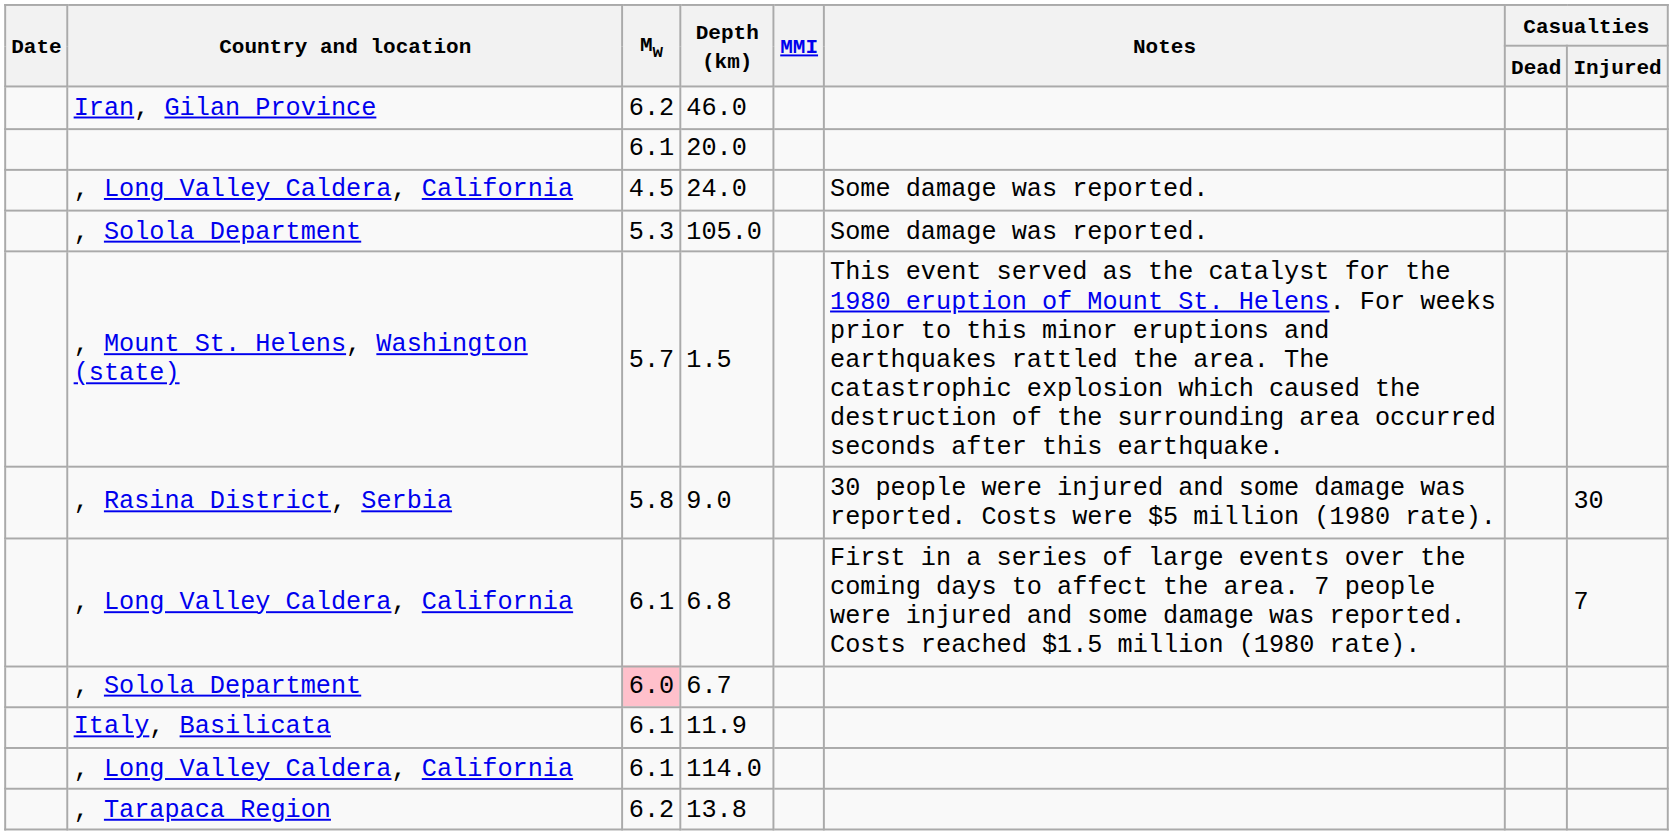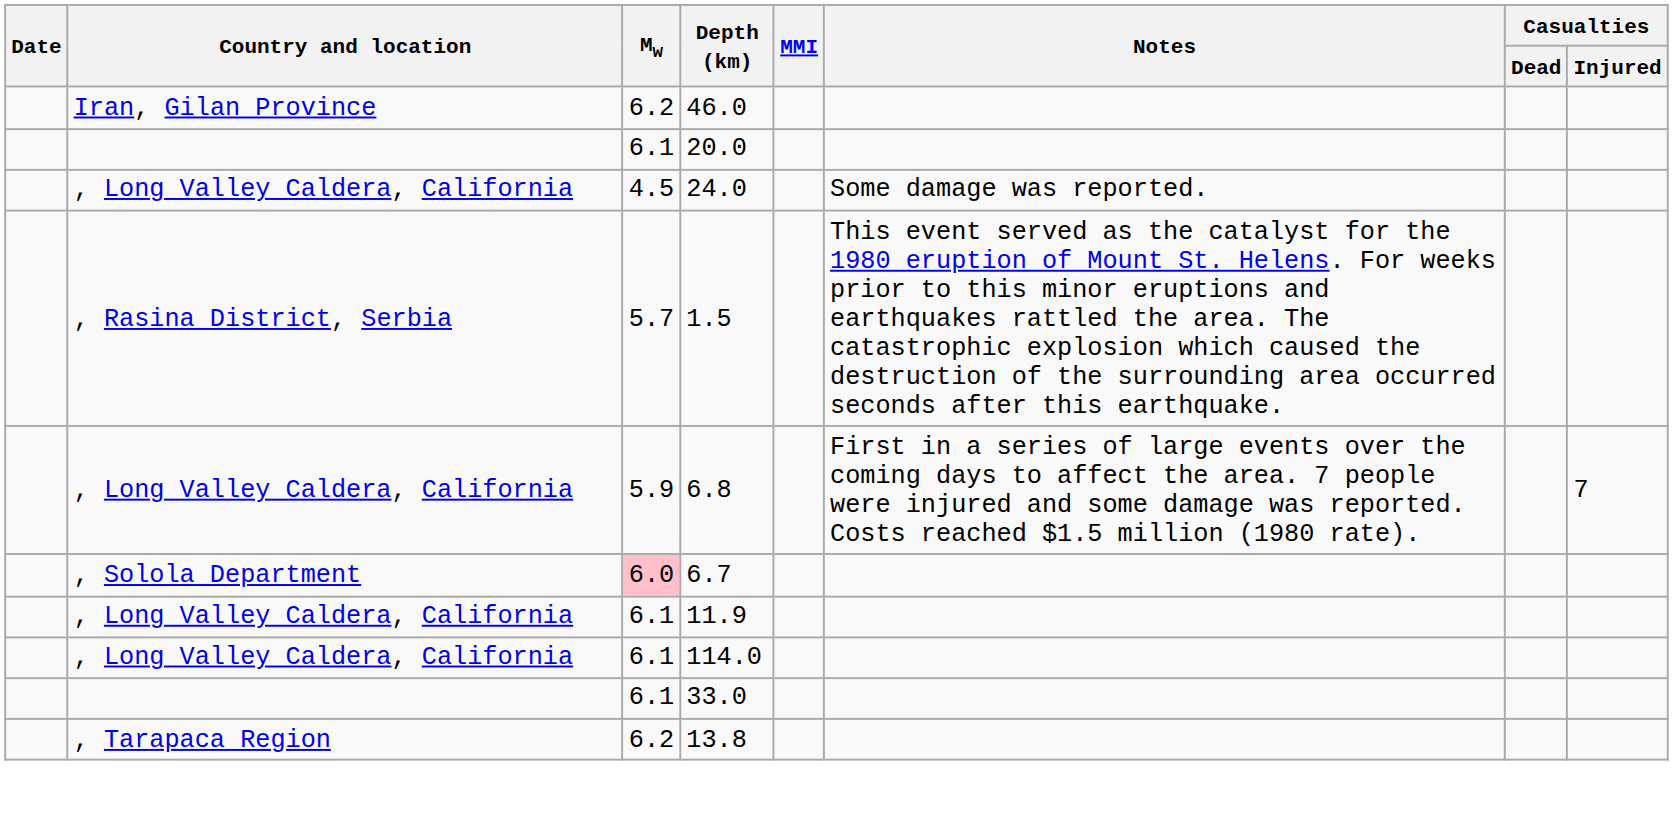- row: , Solola Department | 5.3 | 105.0 | Some damage was reported.
1.5 | Country and location: , Mount St. Helens, Washington (state) -> , Rasina District, Serbia
- row: , Rasina District, Serbia | 5.8 | 9.0 | 30 people were injured and some damage was reported. Costs were $5 million (1980 rate). | 30
6.8 | Mw: 6.1 -> 5.9
11.9 | Country and location: Italy, Basilicata -> , Long Valley Caldera, California
+ row: 6.1 | 33.0
